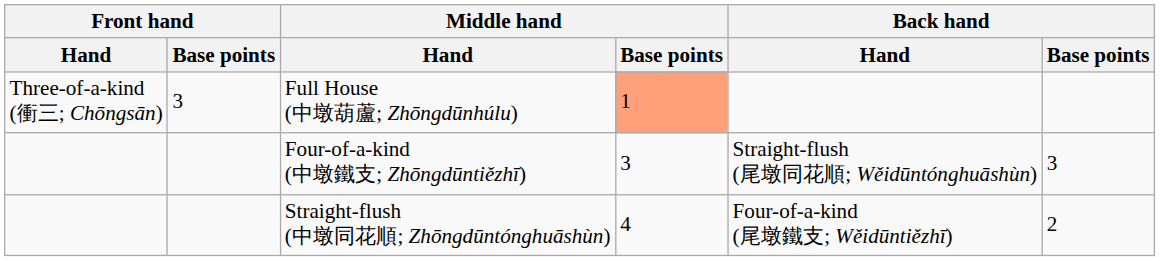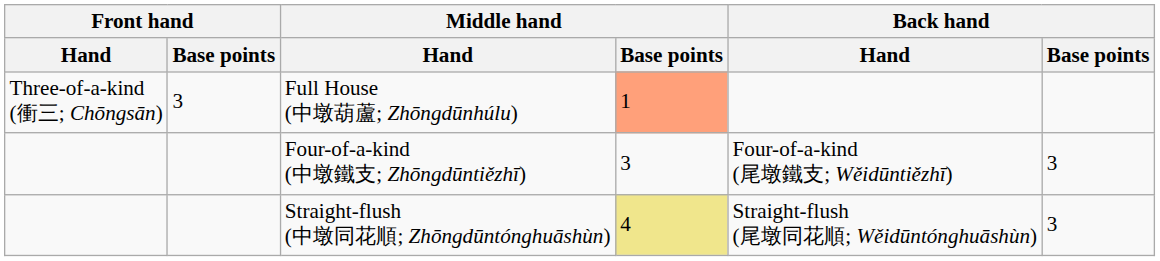Four-of-a-kind (中墩鐵支; Zhōngdūntiězhī) | Back hand / Hand: Straight-flush (尾墩同花順; Wěidūntónghuāshùn) -> Four-of-a-kind (尾墩鐵支; Wěidūntiězhī)
Straight-flush (中墩同花順; Zhōngdūntónghuāshùn) | Middle hand / Base points: no background -> khaki background
Straight-flush (中墩同花順; Zhōngdūntónghuāshùn) | Back hand / Hand: Four-of-a-kind (尾墩鐵支; Wěidūntiězhī) -> Straight-flush (尾墩同花順; Wěidūntónghuāshùn)
Straight-flush (中墩同花順; Zhōngdūntónghuāshùn) | Back hand / Base points: 2 -> 3
